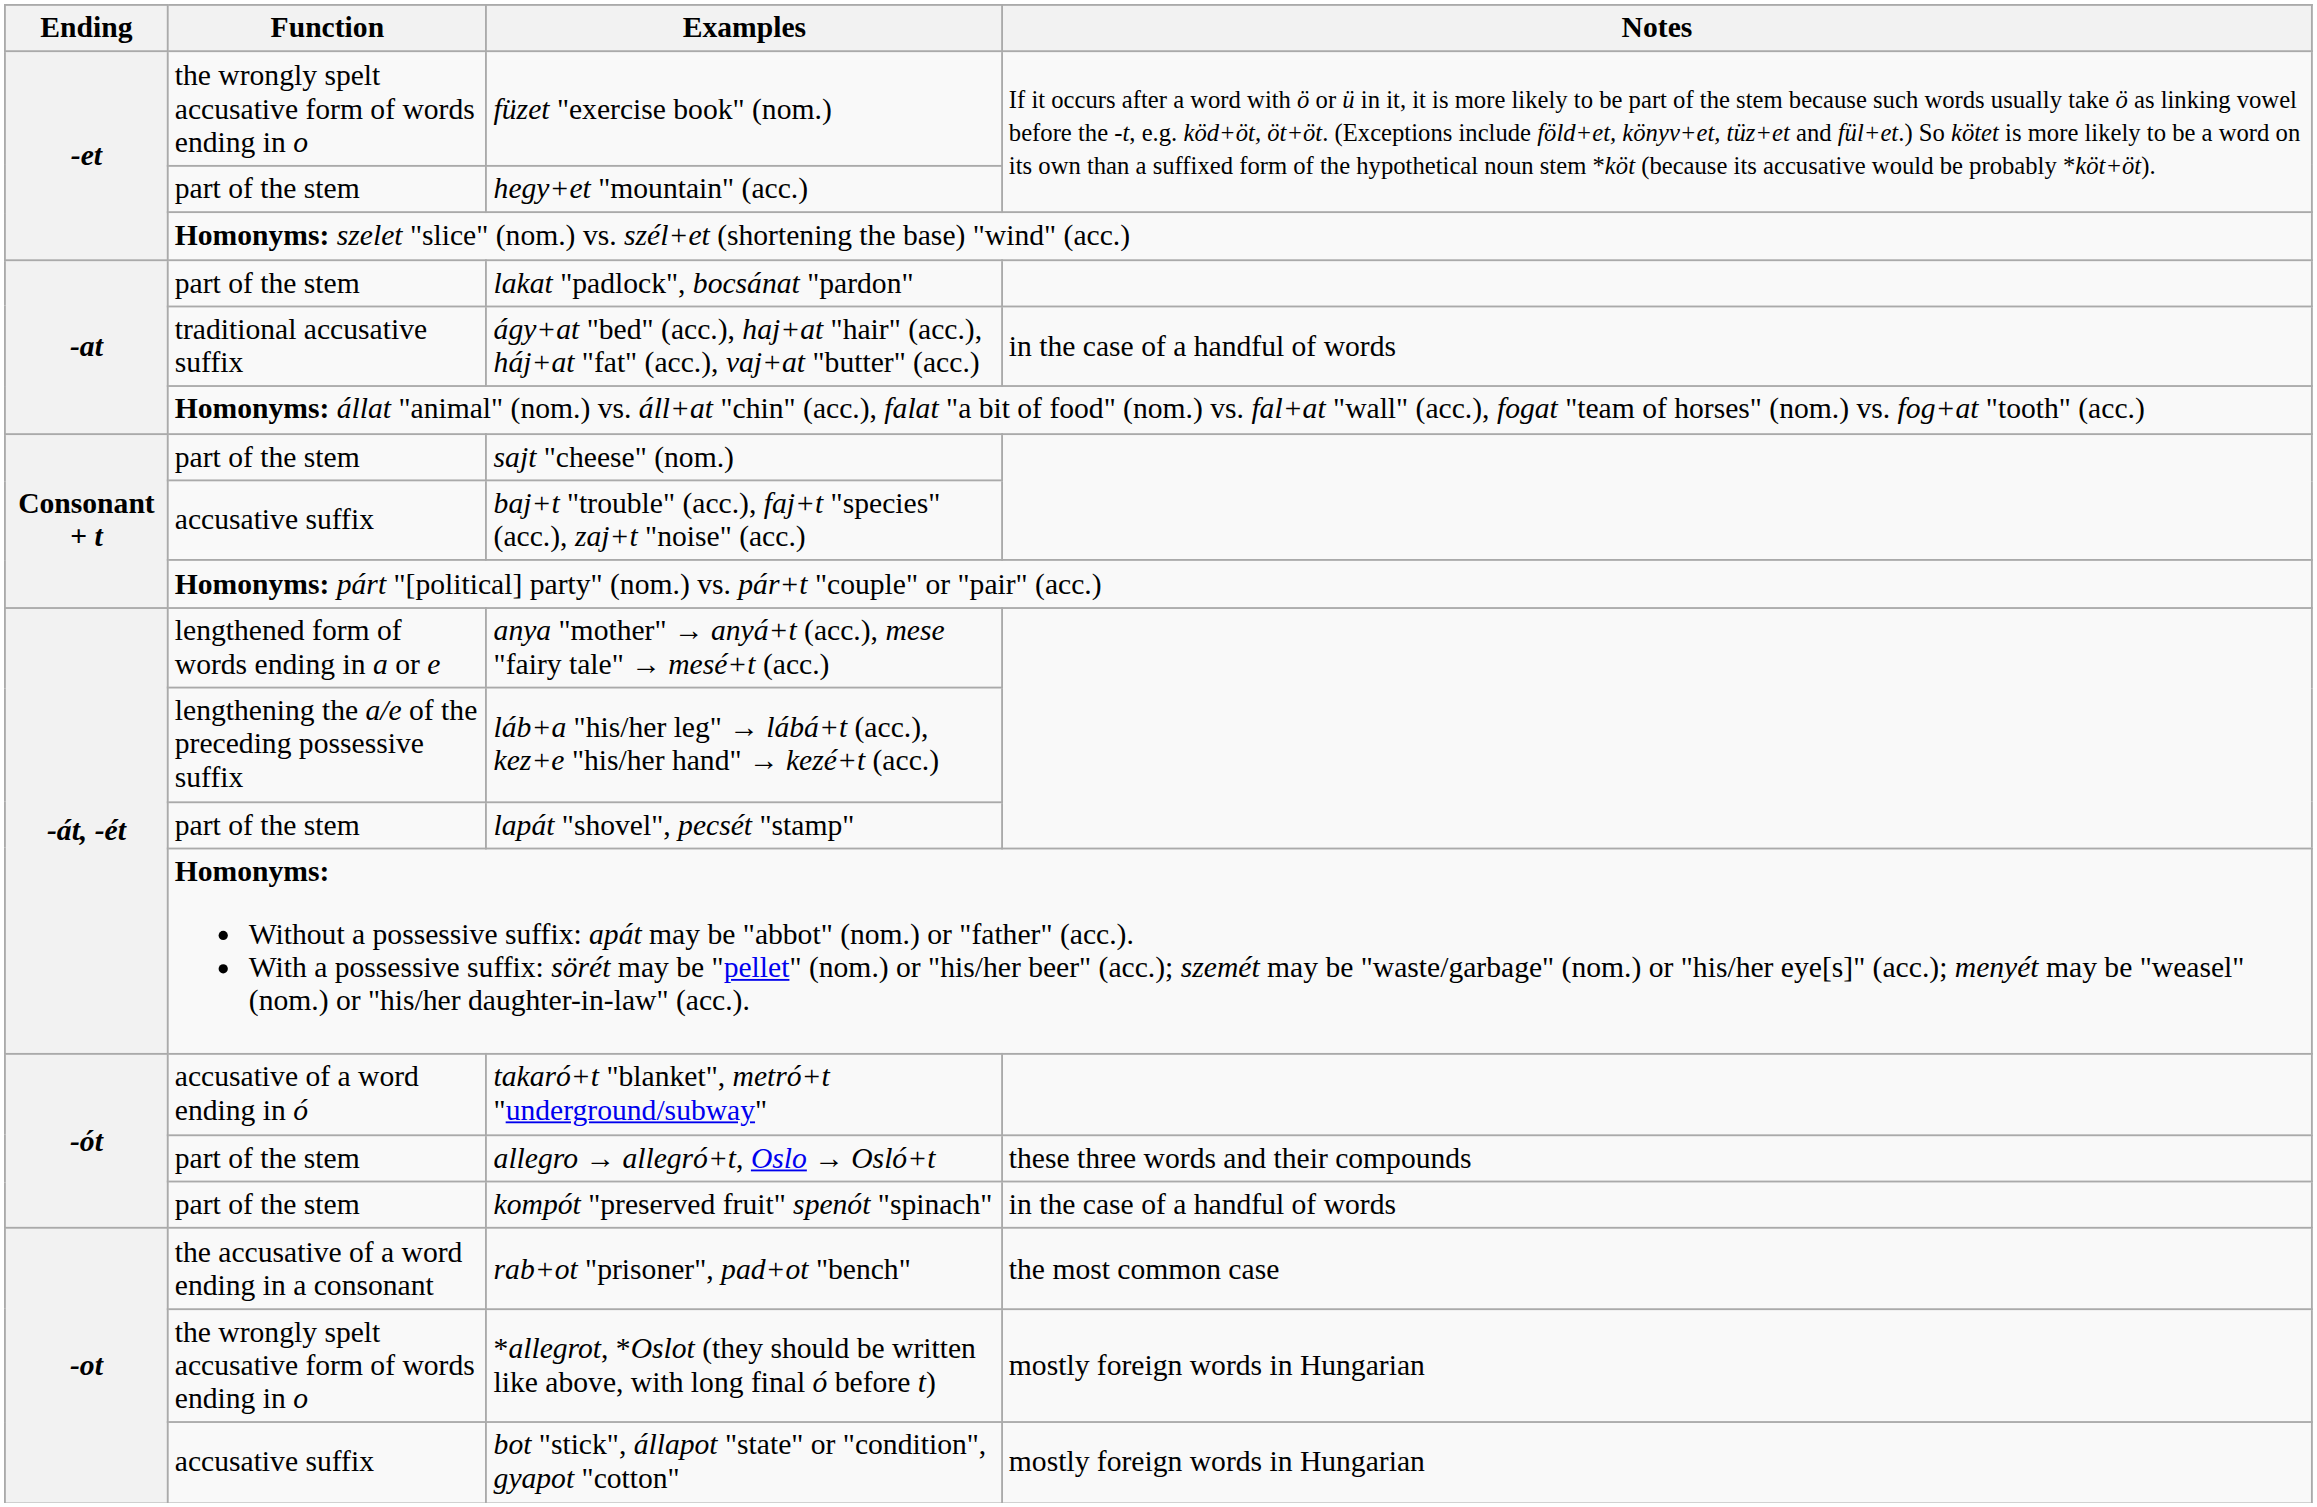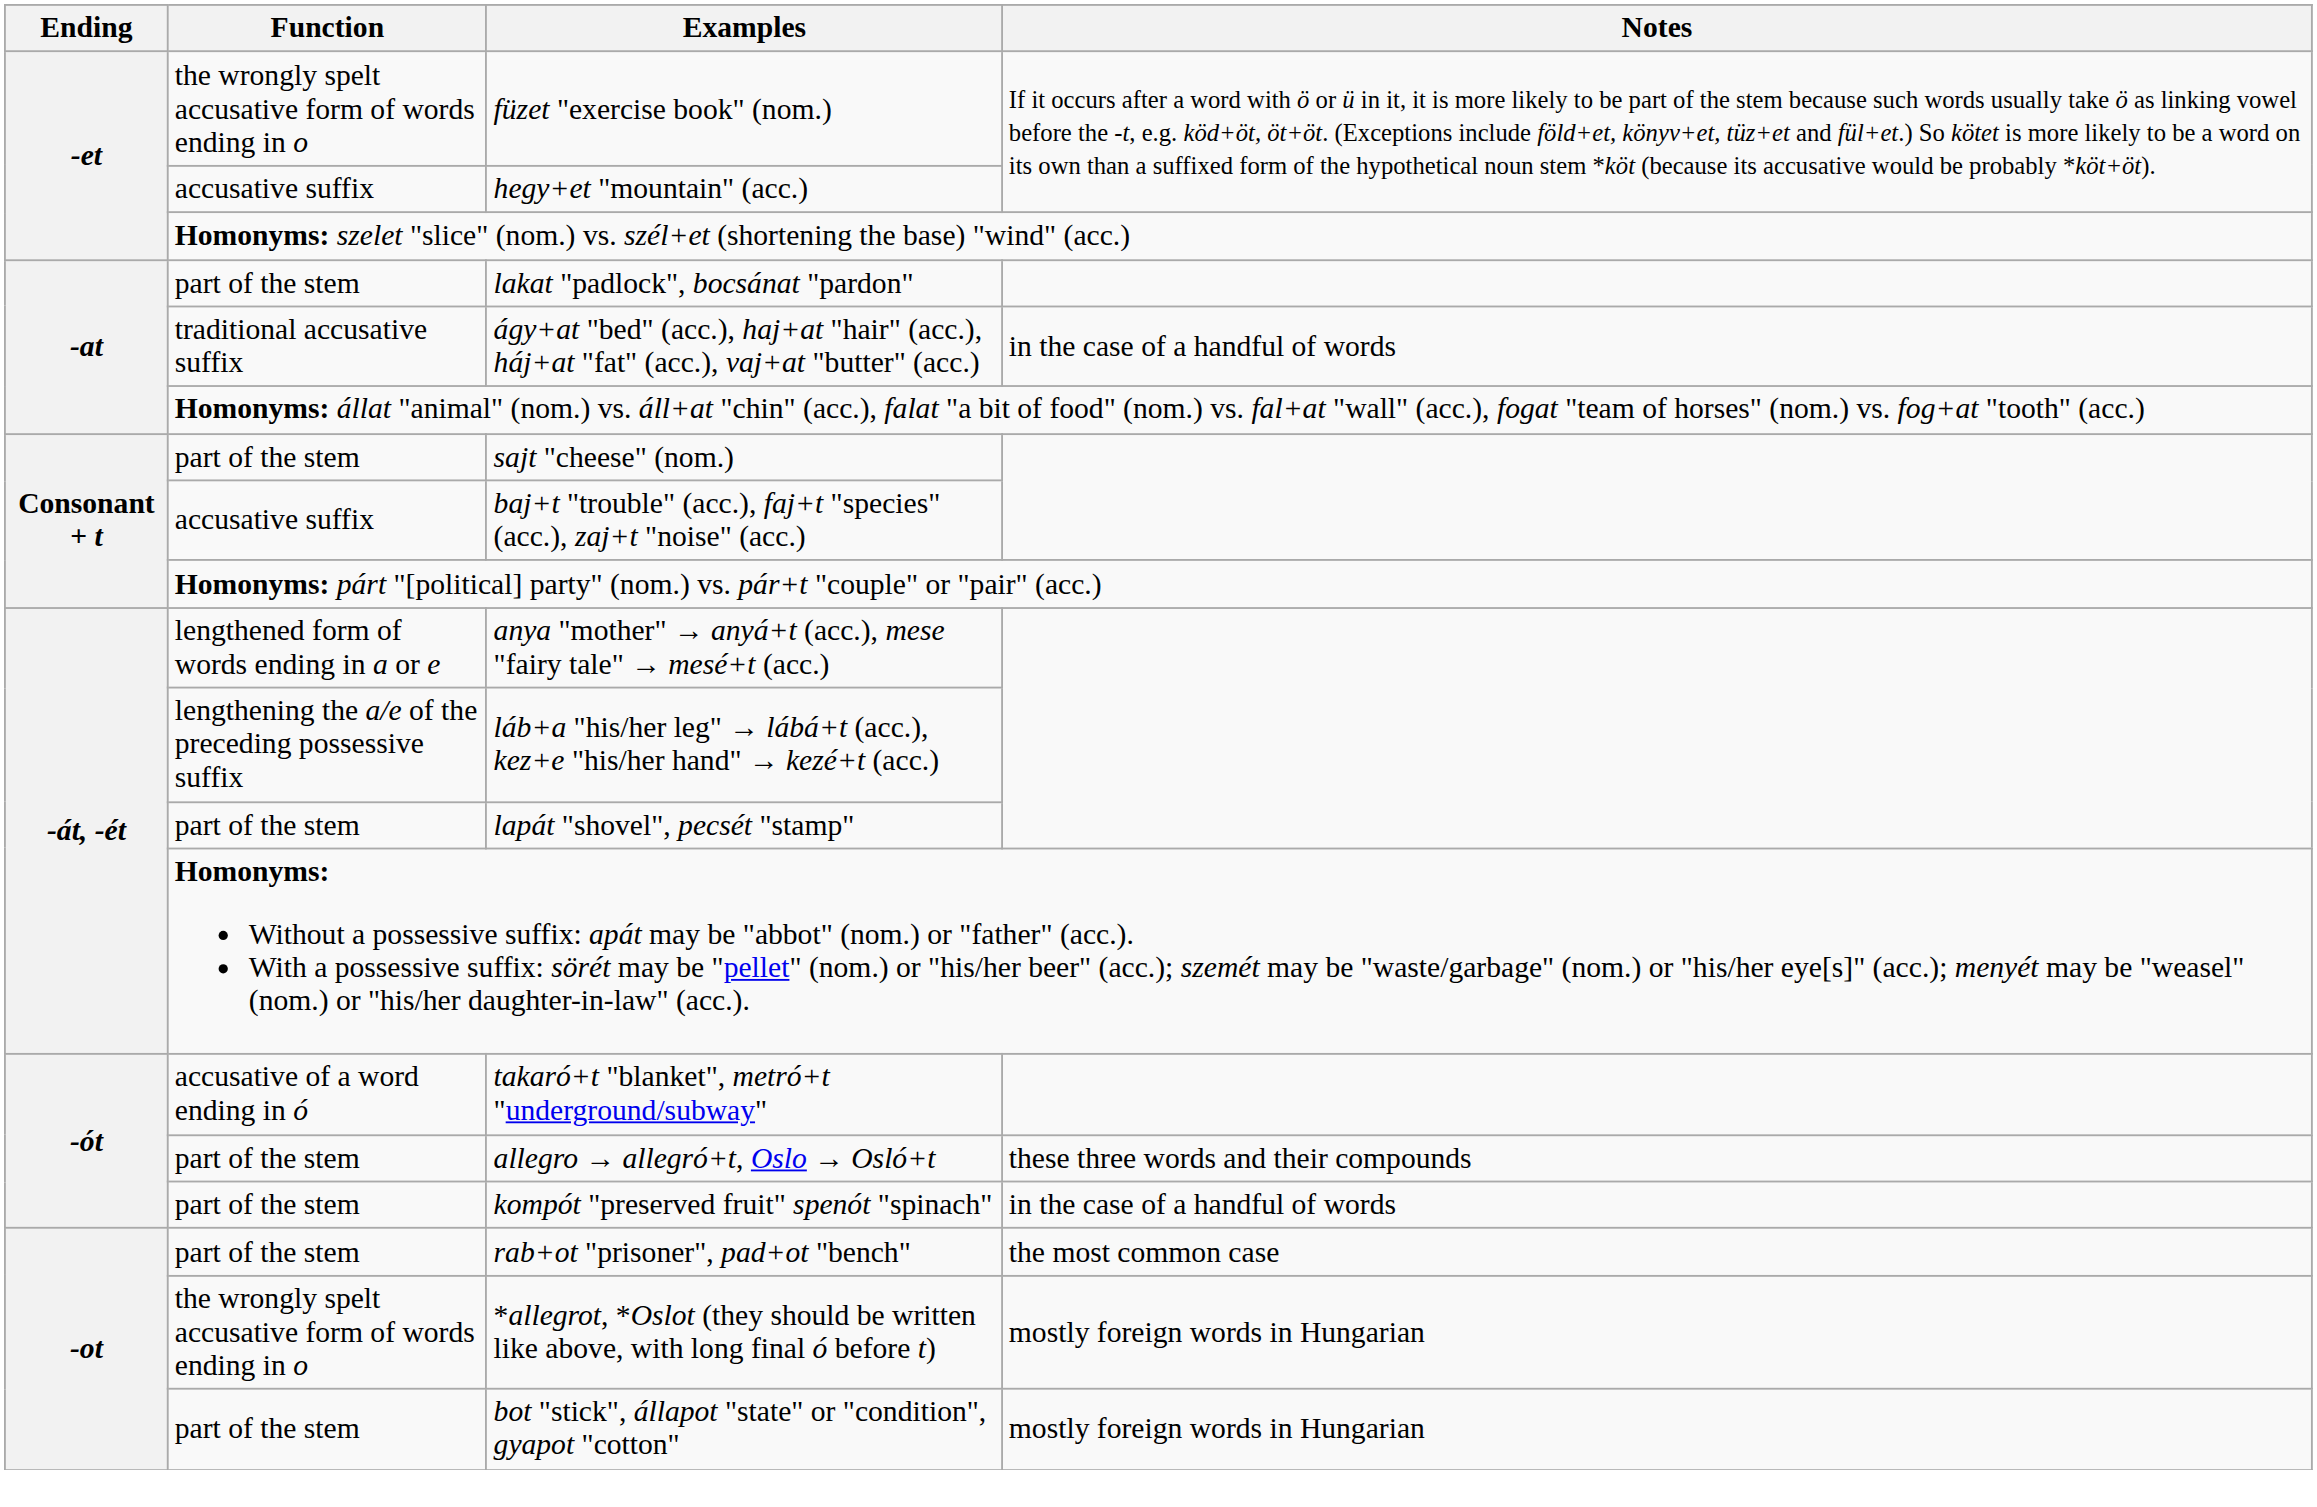hegy+et "mountain" (acc.) | Function: part of the stem -> accusative suffix
rab+ot "prisoner", pad+ot "bench" | Function: the accusative of a word ending in a consonant -> part of the stem
bot "stick", állapot "state" or "condition", gyapot "cotton" | Function: accusative suffix -> part of the stem
